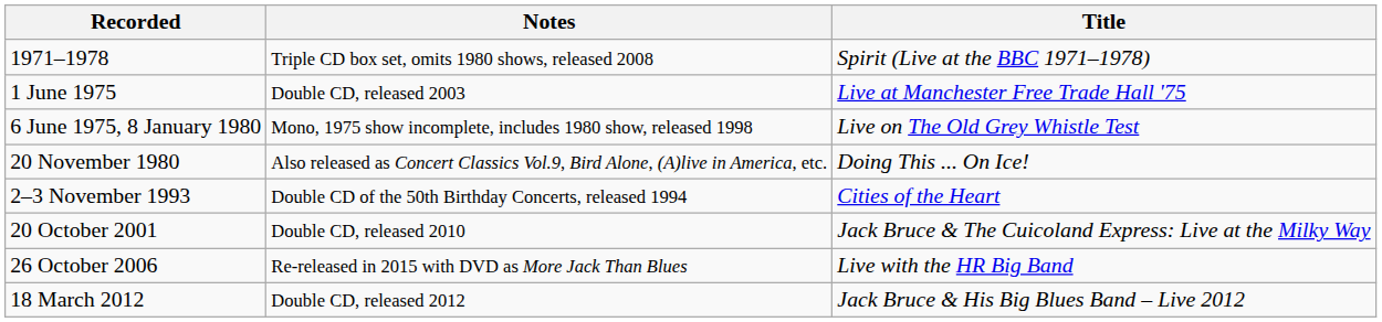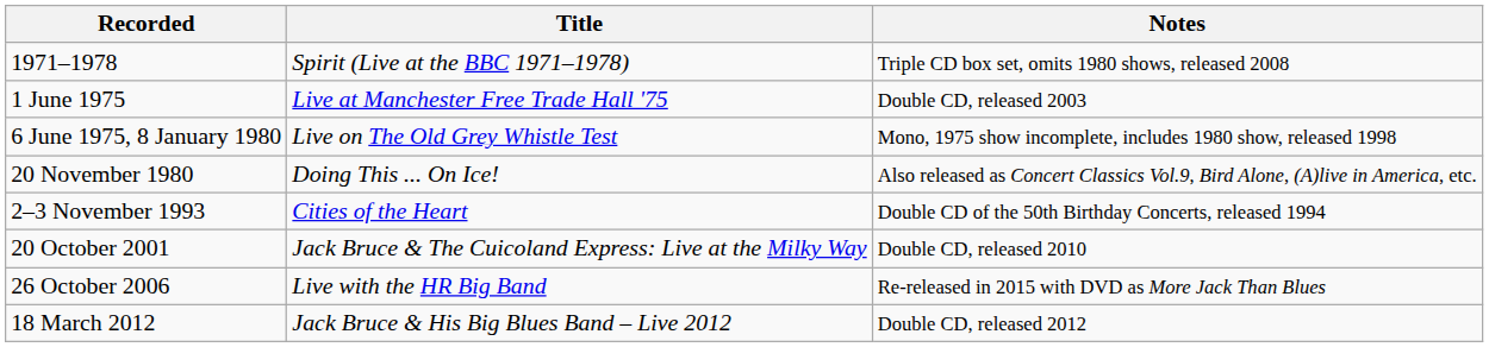columns swapped: Title <-> Notes
